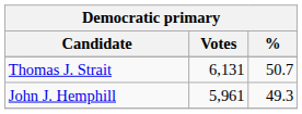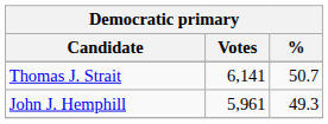Thomas J. Strait | Votes: 6,131 -> 6,141
